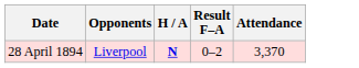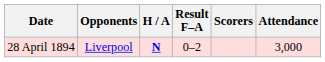+ column: Scorers
28 April 1894 | Attendance: 3,370 -> 3,000
